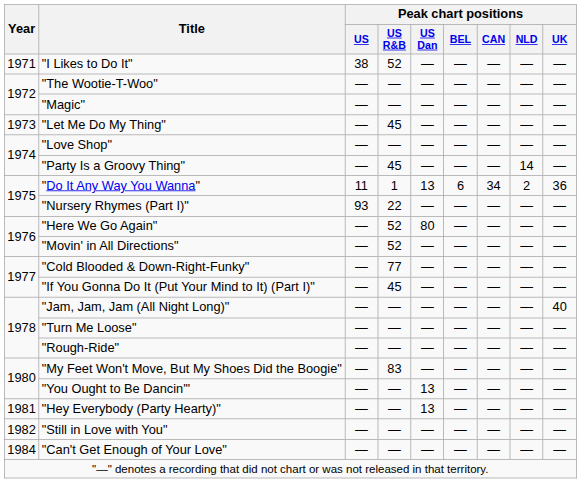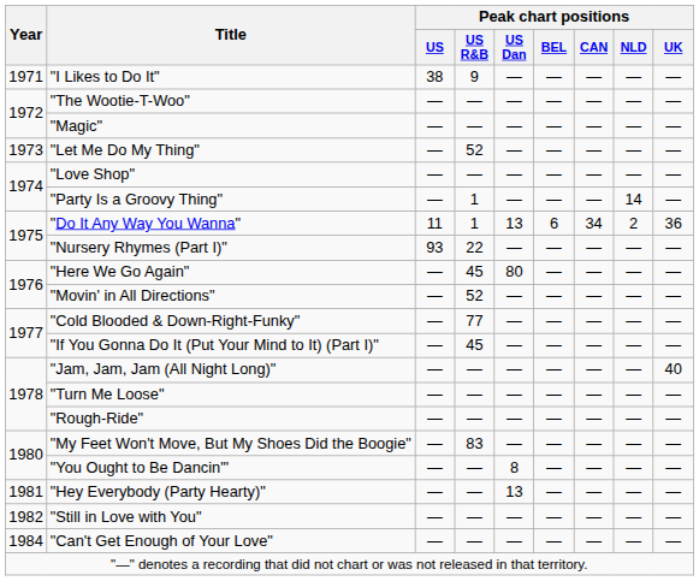"I Likes to Do It" | Peak chart positions / US R&B: 52 -> 9
"Let Me Do My Thing" | Peak chart positions / US R&B: 45 -> 52
"Party Is a Groovy Thing" | Peak chart positions / US R&B: 45 -> 1
"Here We Go Again" | Peak chart positions / US R&B: 52 -> 45
"You Ought to Be Dancin'" | Peak chart positions / US Dan: 13 -> 8
